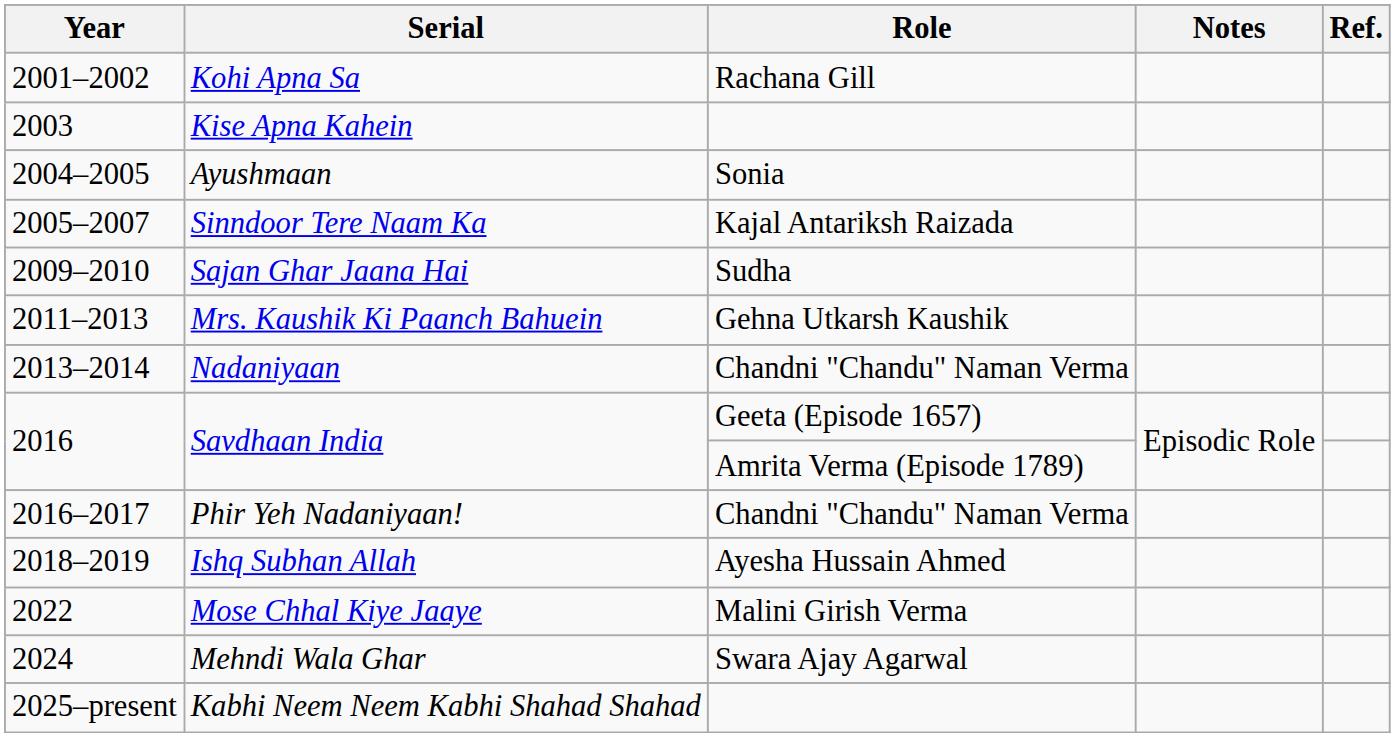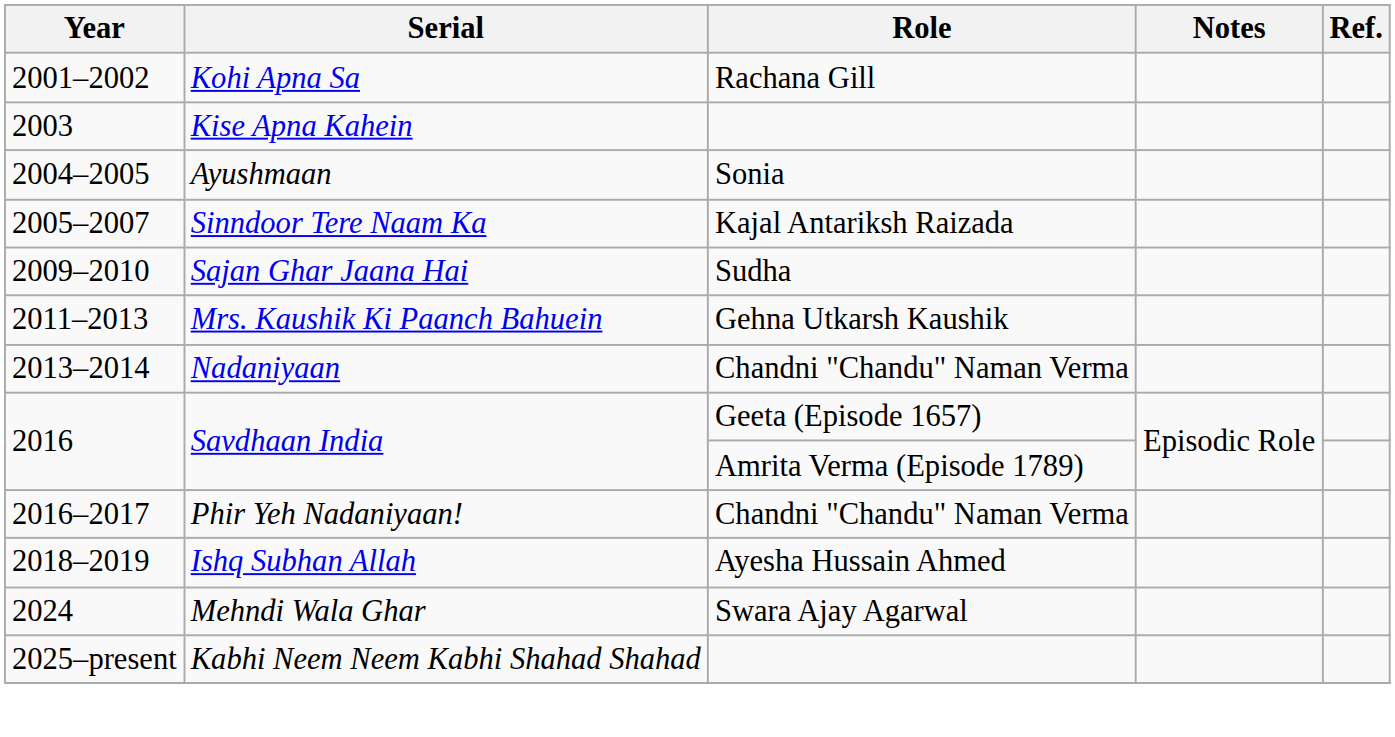- row: 2022 | Mose Chhal Kiye Jaaye | Malini Girish Verma
